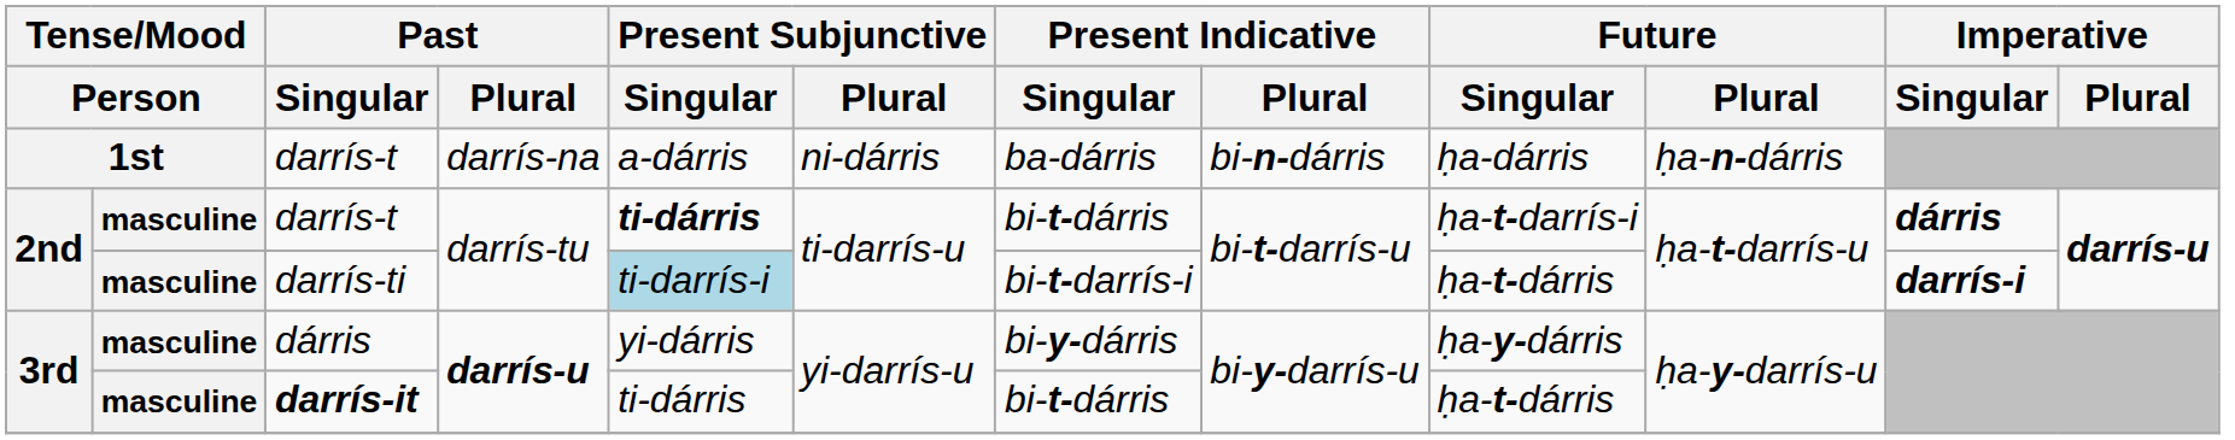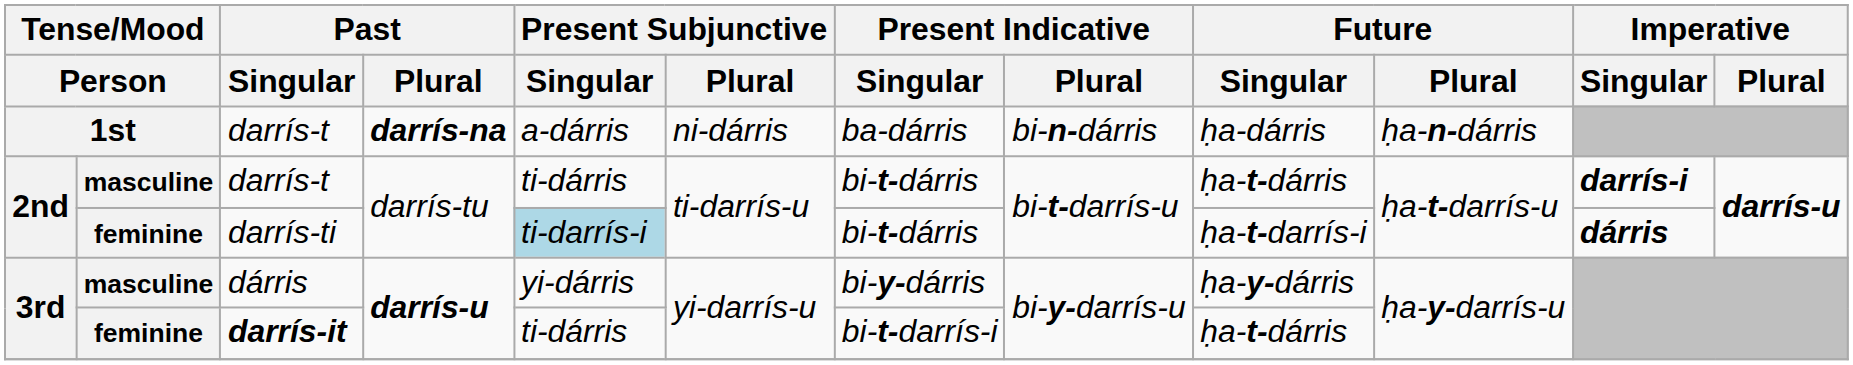1st / darrís-t | Past / Plural: normal -> bold
2nd / darrís-t | Present Subjunctive / Singular: bold -> normal
2nd / darrís-t | Future / Singular: ḥa-t-darrís-i -> ḥa-t-dárris
2nd / darrís-t | Imperative / Singular: dárris -> darrís-i
darrís-ti | column 2: masculine -> feminine
darrís-ti | Present Indicative / Singular: bi-t-darrís-i -> bi-t-dárris
darrís-ti | Future / Singular: ḥa-t-dárris -> ḥa-t-darrís-i
darrís-ti | Imperative / Singular: darrís-i -> dárris
darrís-it | column 2: masculine -> feminine
darrís-it | Present Indicative / Singular: bi-t-dárris -> bi-t-darrís-i
